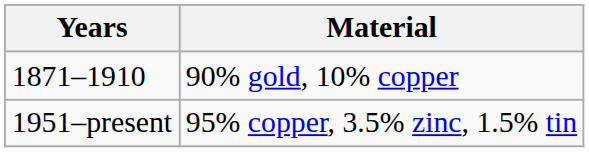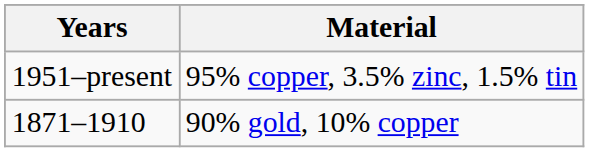rows swapped: 1871–1910 <-> 1951–present
